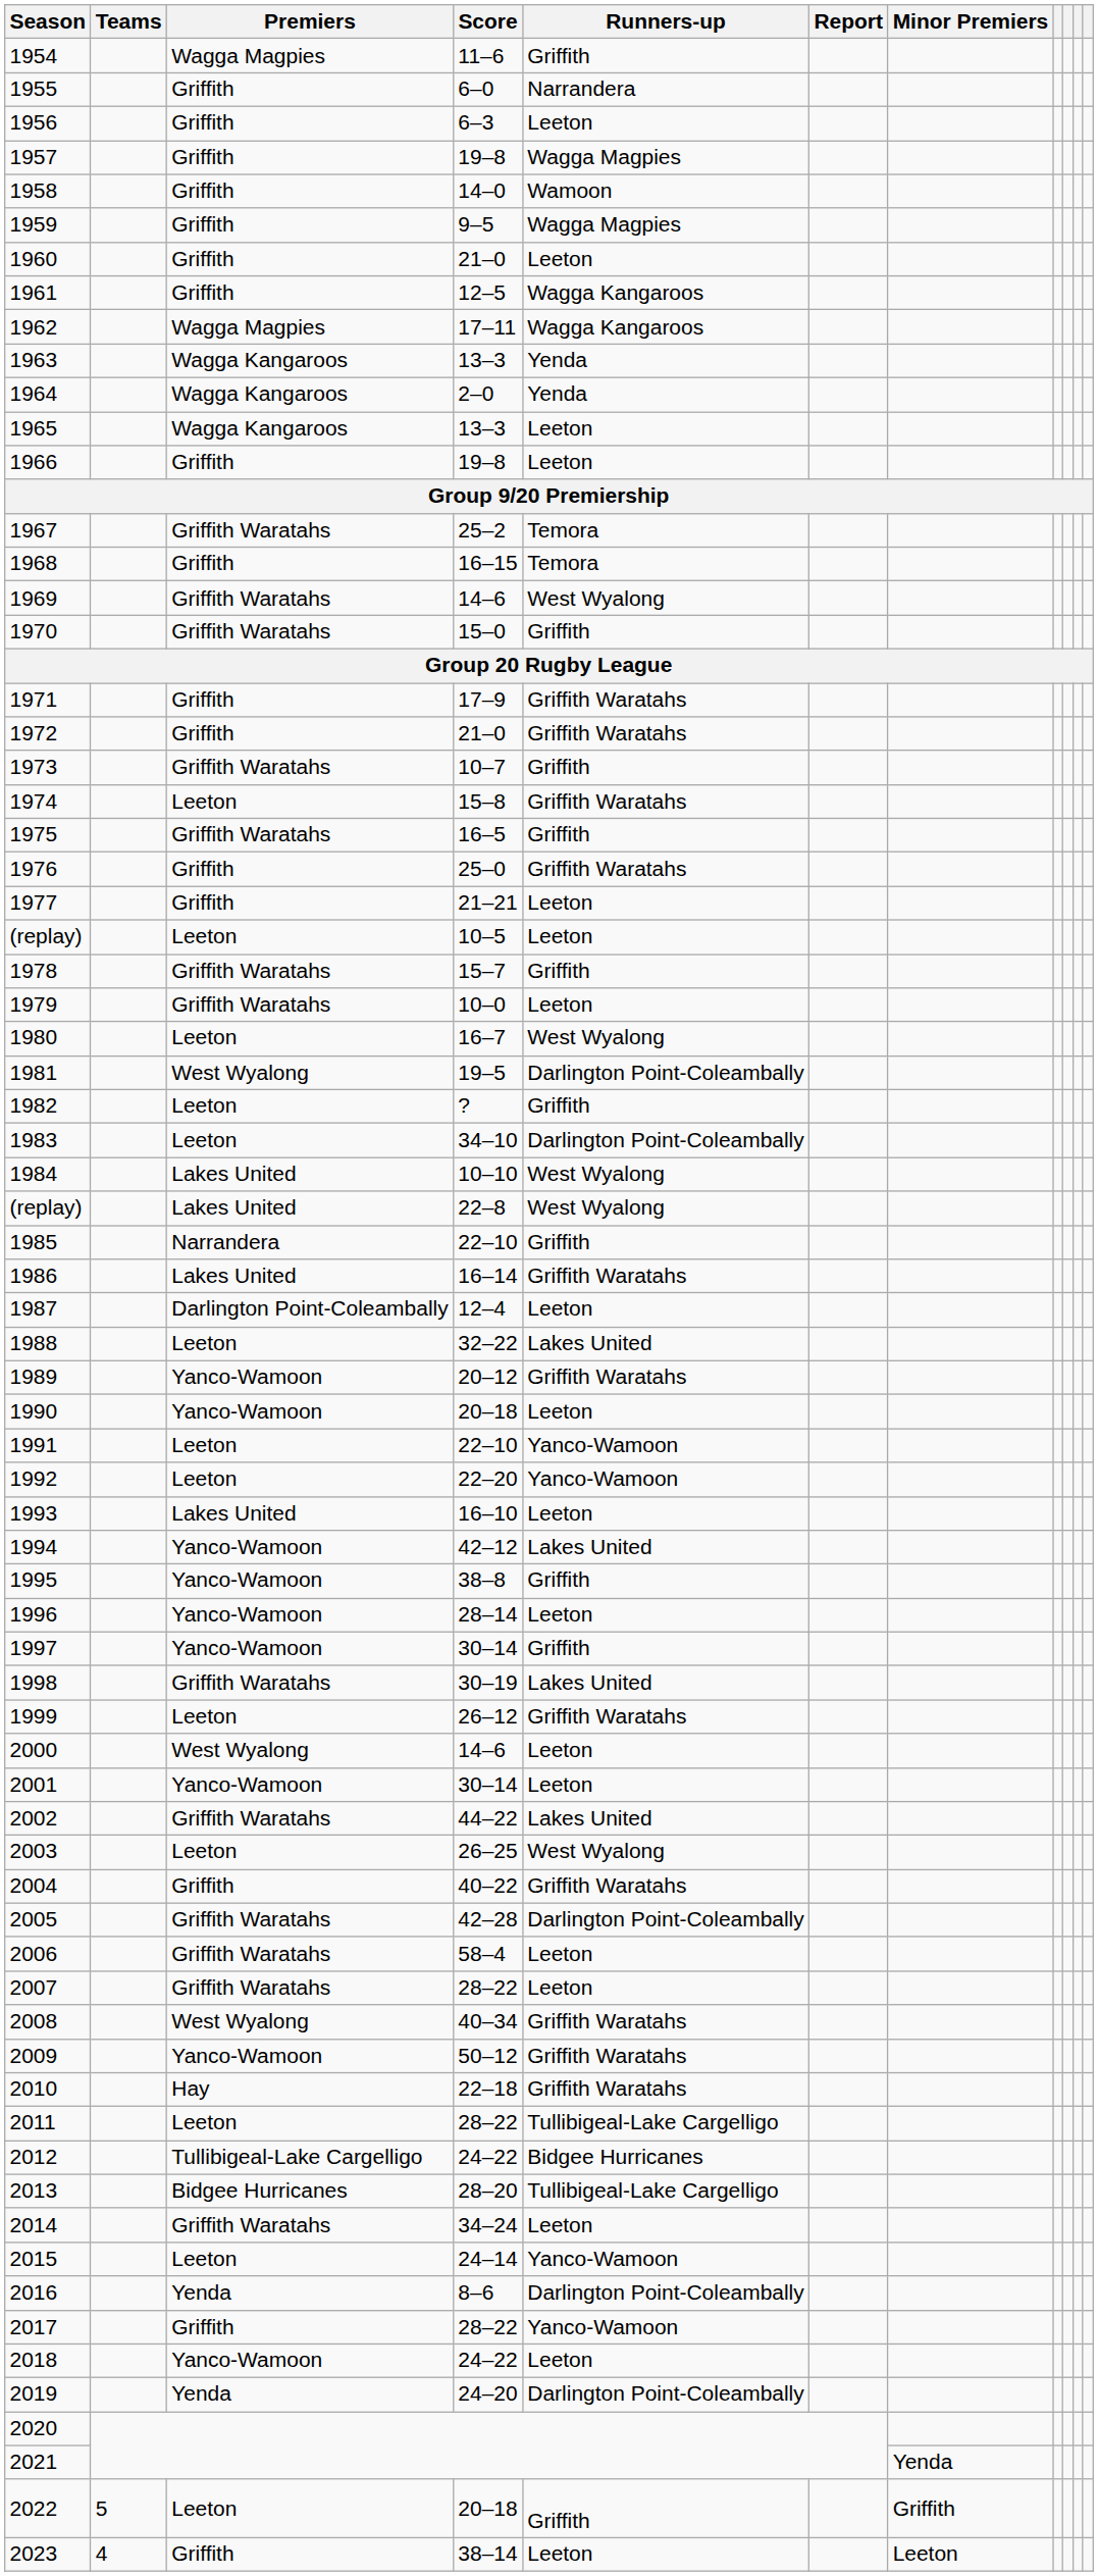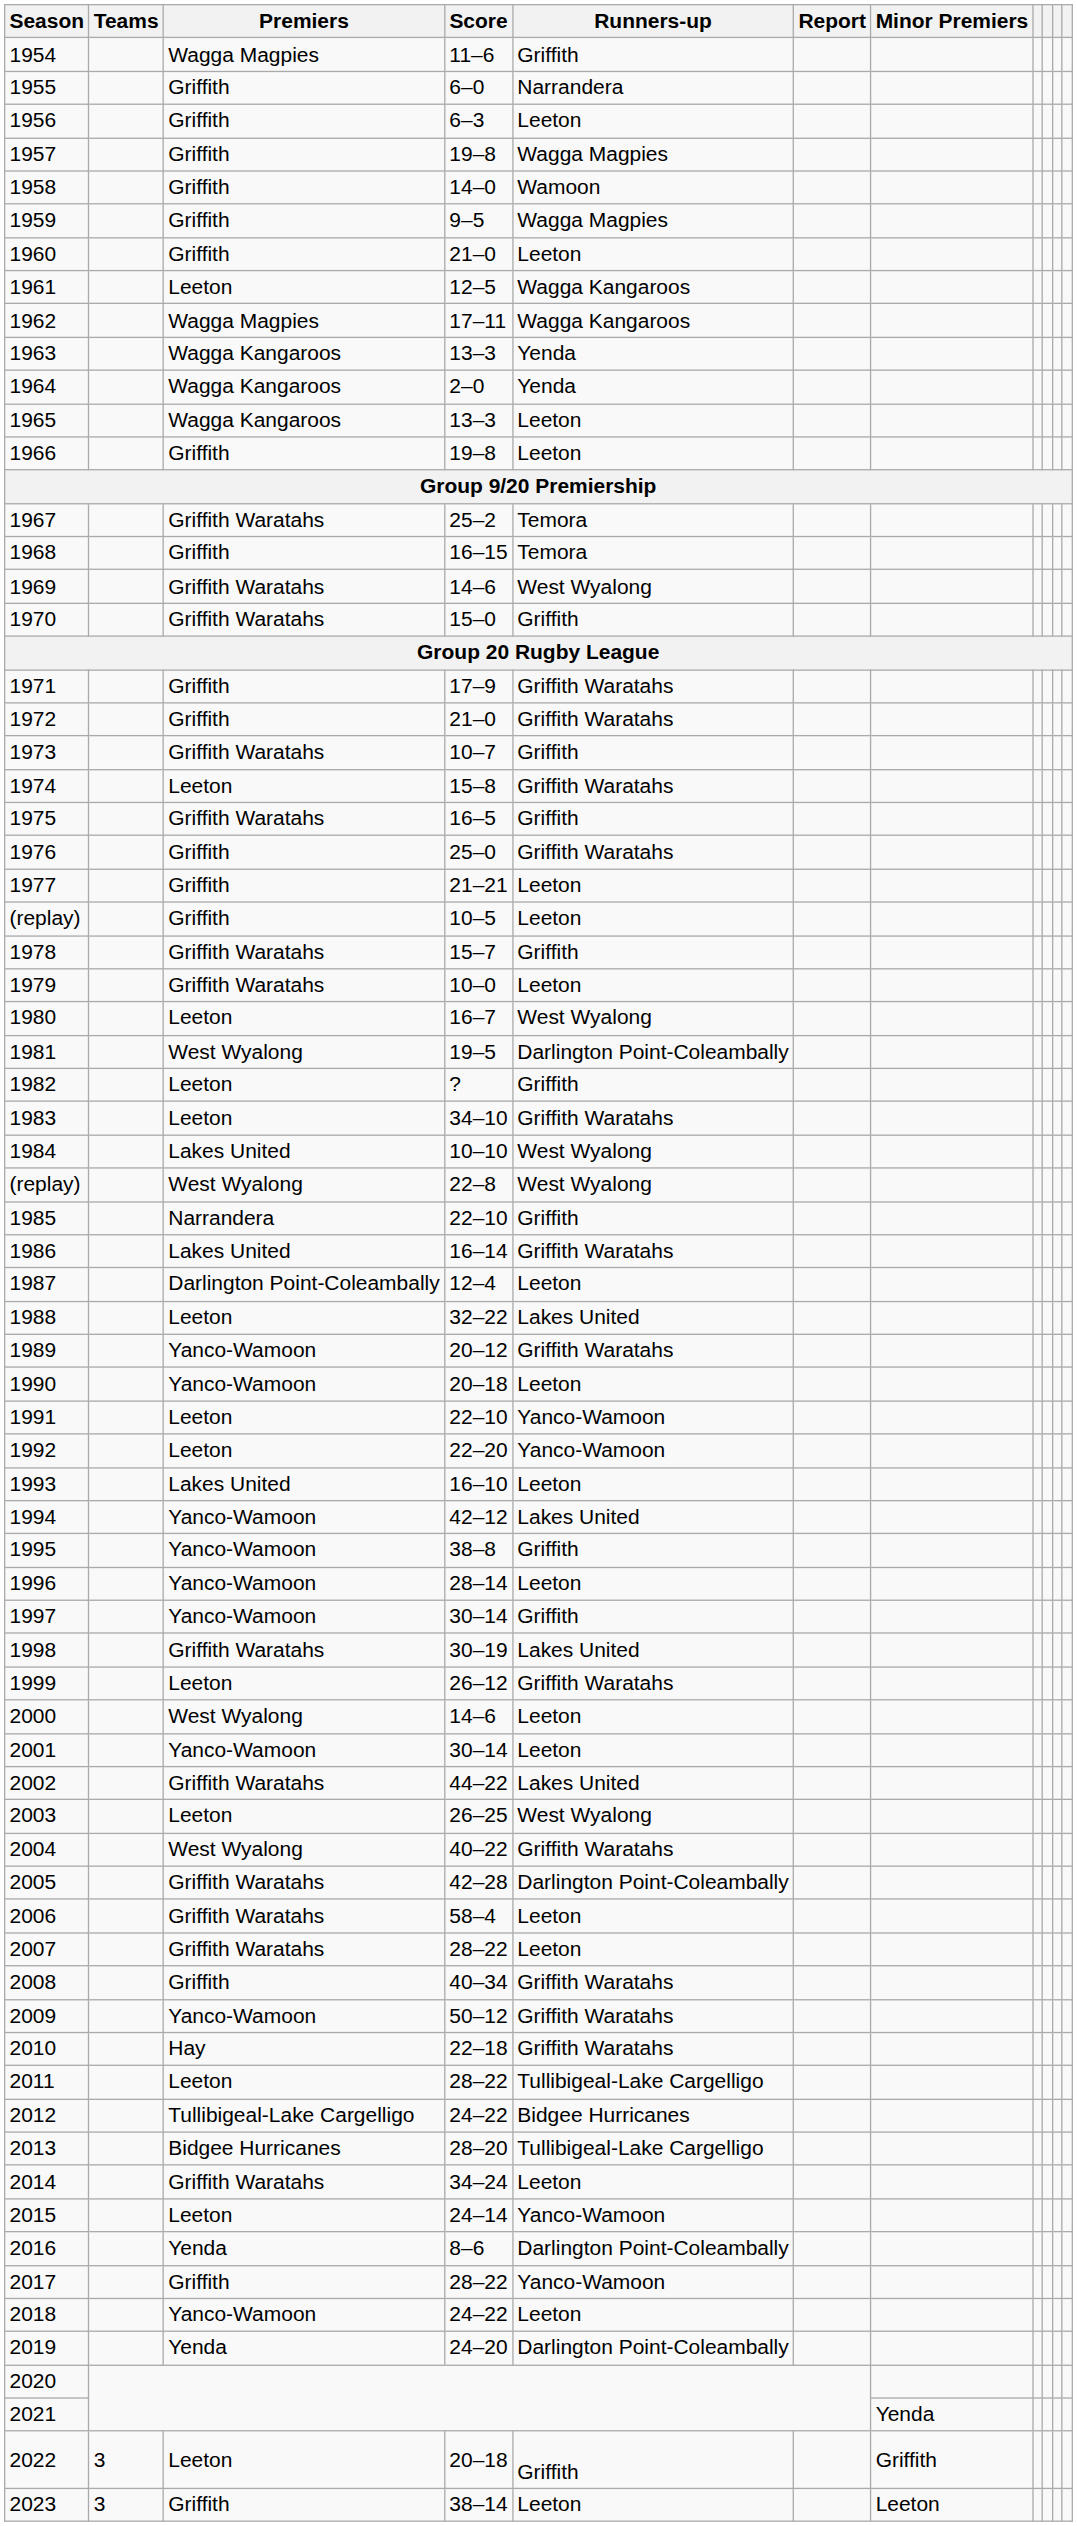1961 | Premiers: Griffith -> Leeton
(replay) / 10–5 | Premiers: Leeton -> Griffith
1983 | Runners-up: Darlington Point-Coleambally -> Griffith Waratahs
(replay) / 22–8 | Premiers: Lakes United -> West Wyalong
2004 | Premiers: Griffith -> West Wyalong
2008 | Premiers: West Wyalong -> Griffith
2022 | Teams: 5 -> 3
2023 | Teams: 4 -> 3
